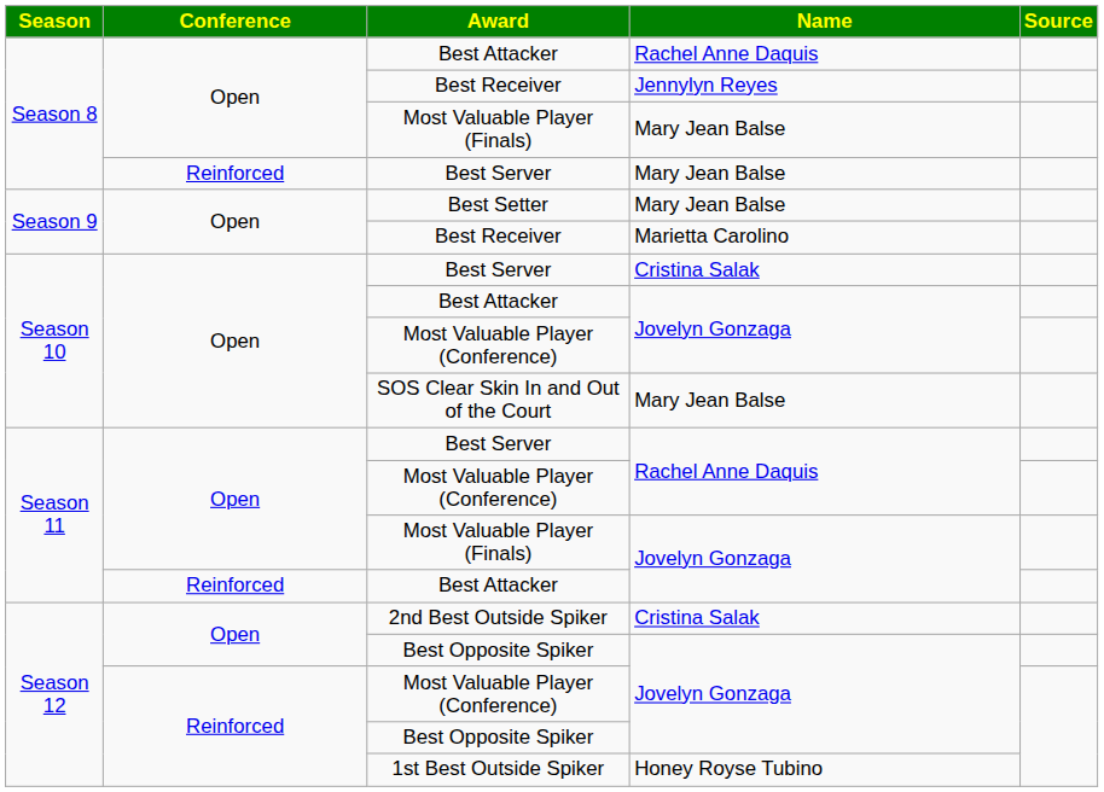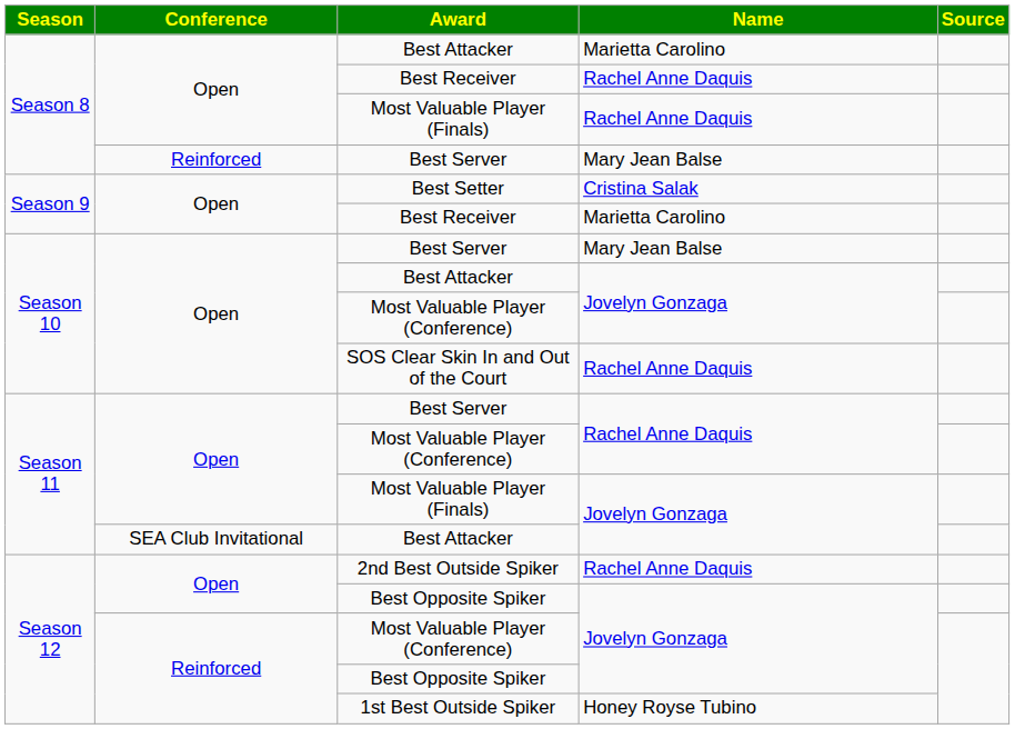Season 8 / Best Attacker | Name: Rachel Anne Daquis -> Marietta Carolino
Season 8 / Best Receiver | Name: Jennylyn Reyes -> Rachel Anne Daquis
Season 8 / Most Valuable Player (Finals) | Name: Mary Jean Balse -> Rachel Anne Daquis
Best Setter | Name: Mary Jean Balse -> Cristina Salak
Season 10 / Best Server | Name: Cristina Salak -> Mary Jean Balse
SOS Clear Skin In and Out of the Court | Name: Mary Jean Balse -> Rachel Anne Daquis
Season 11 / Best Attacker | Conference: Reinforced -> SEA Club Invitational
2nd Best Outside Spiker | Name: Cristina Salak -> Rachel Anne Daquis
